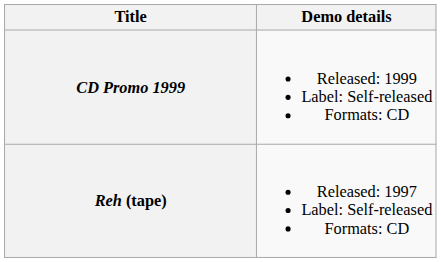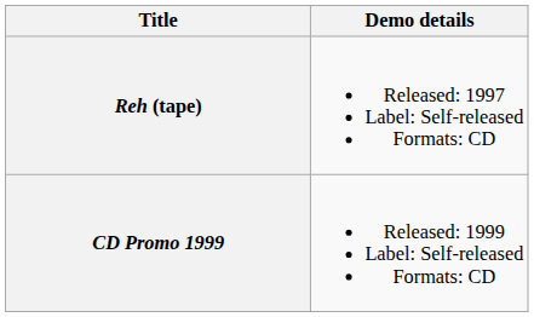rows swapped: Reh (tape) <-> CD Promo 1999
